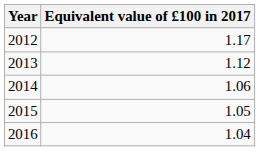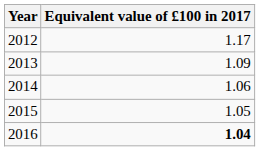2013 | Equivalent value of £100 in 2017: 1.12 -> 1.09
2016 | Equivalent value of £100 in 2017: normal -> bold
